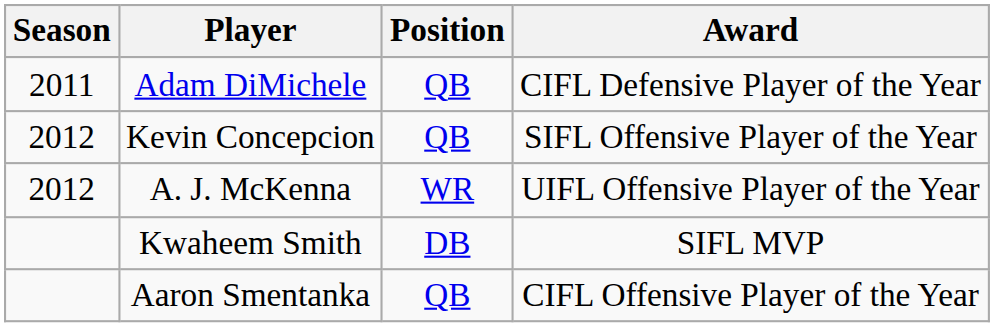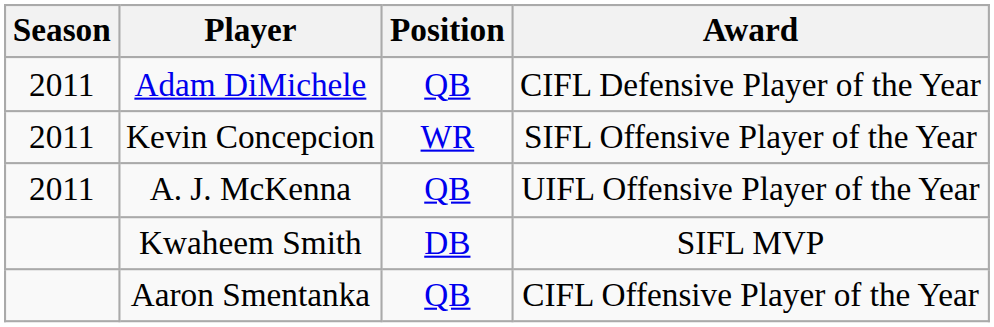Kevin Concepcion | Season: 2012 -> 2011
Kevin Concepcion | Position: QB -> WR
A. J. McKenna | Season: 2012 -> 2011
A. J. McKenna | Position: WR -> QB
